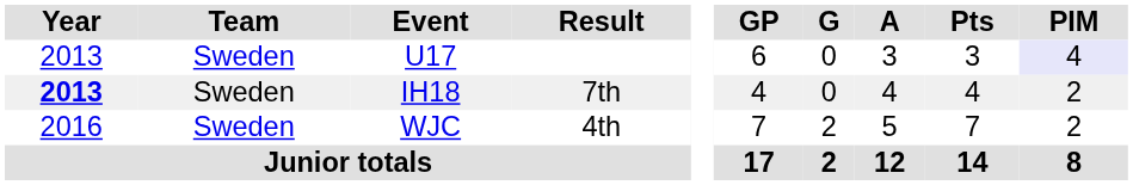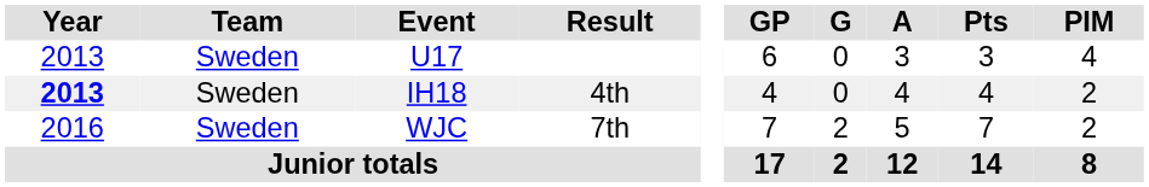U17 | PIM: lavender background -> no background
IH18 | Result: 7th -> 4th
WJC | Result: 4th -> 7th
